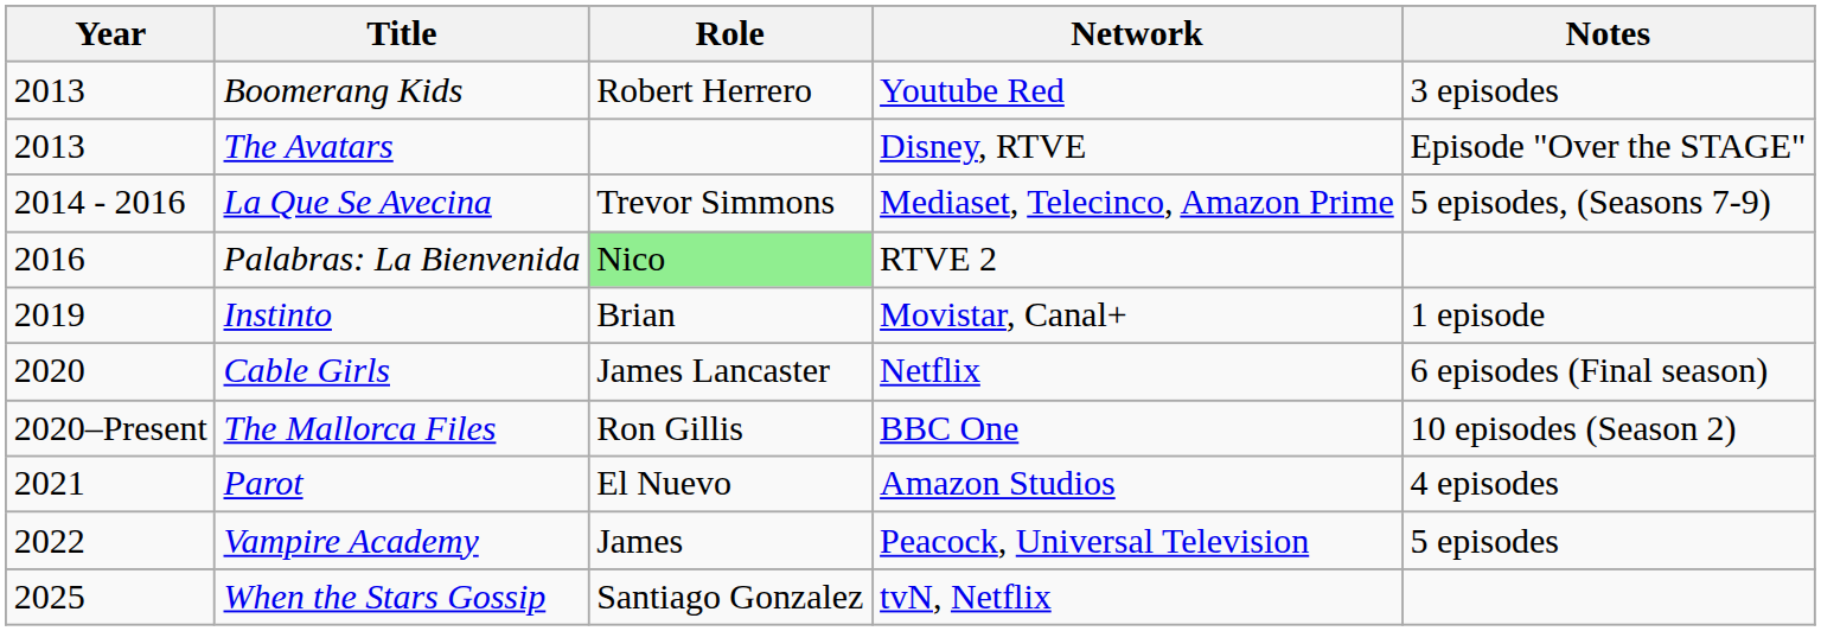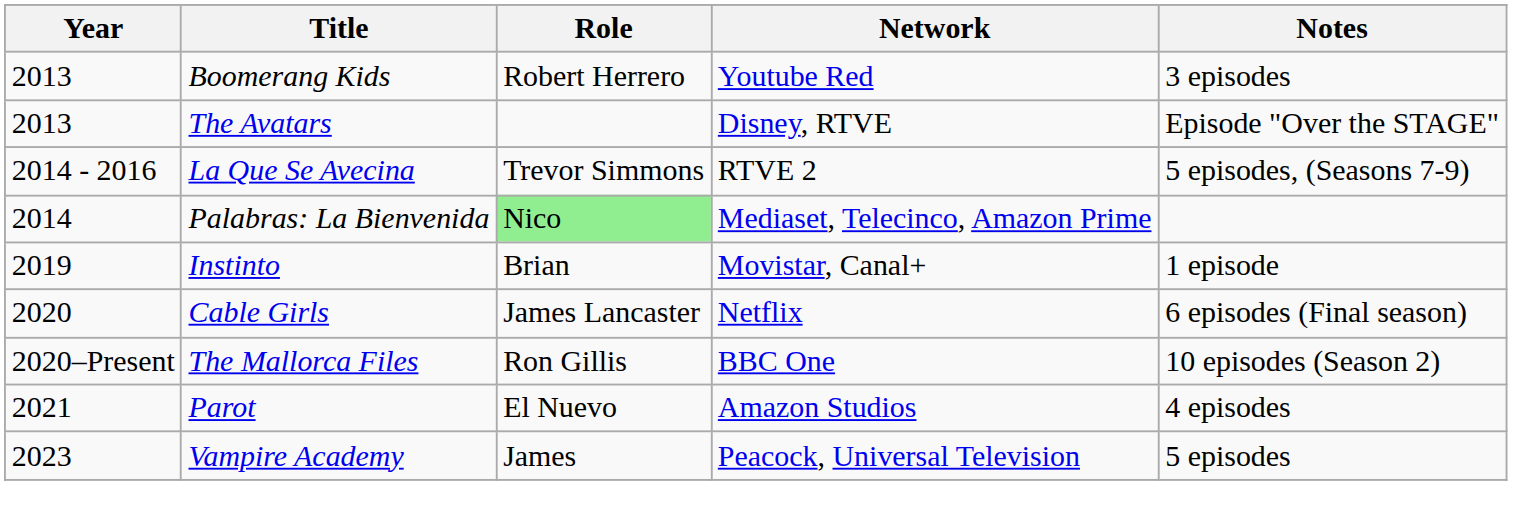La Que Se Avecina | Network: Mediaset, Telecinco, Amazon Prime -> RTVE 2
Palabras: La Bienvenida | Year: 2016 -> 2014
Palabras: La Bienvenida | Network: RTVE 2 -> Mediaset, Telecinco, Amazon Prime
Vampire Academy | Year: 2022 -> 2023
- row: 2025 | When the Stars Gossip | Santiago Gonzalez | tvN, Netflix
